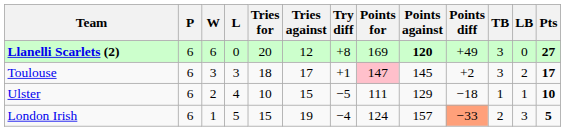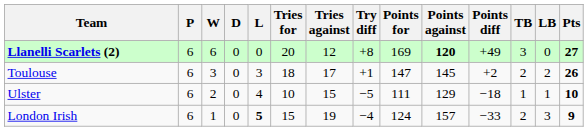+ column: D | 0 | 0 | 0 | 0
Toulouse | Points for: pink background -> no background
Toulouse | TB: 3 -> 2
Toulouse | Pts: 17 -> 26
London Irish | L: normal -> bold
London Irish | Points diff: lightsalmon background -> no background
London Irish | Pts: 5 -> 9
